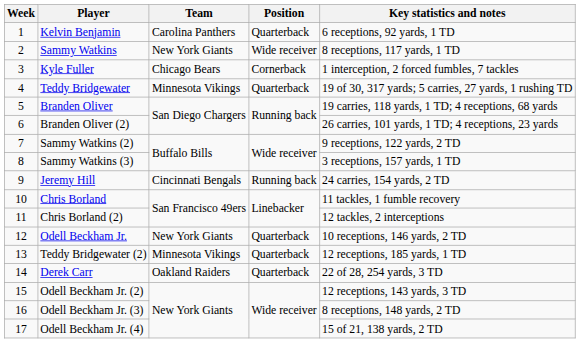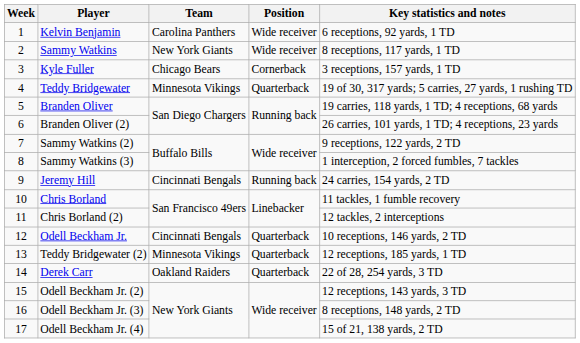Kelvin Benjamin | Position: Quarterback -> Wide receiver
Kyle Fuller | Key statistics and notes: 1 interception, 2 forced fumbles, 7 tackles -> 3 receptions, 157 yards, 1 TD
Sammy Watkins (3) | Key statistics and notes: 3 receptions, 157 yards, 1 TD -> 1 interception, 2 forced fumbles, 7 tackles
Odell Beckham Jr. | Team: New York Giants -> Cincinnati Bengals
